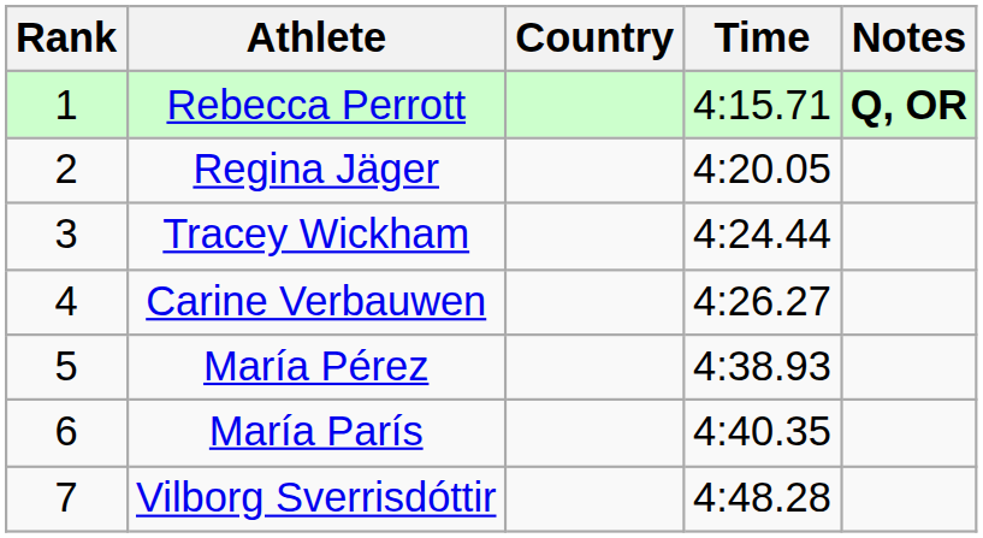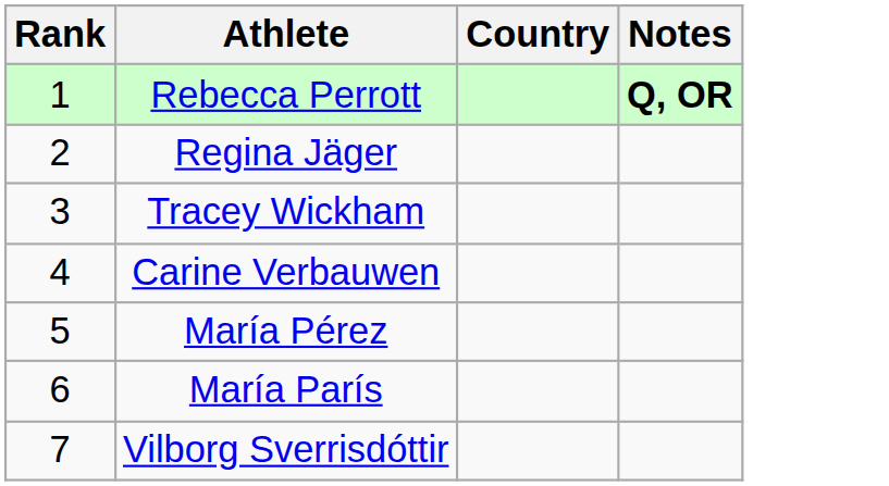- column: Time | 4:15.71 | 4:20.05 | 4:24.44 | 4:26.27 | 4:38.93 | 4:40.35 | 4:48.28
